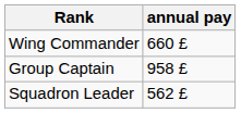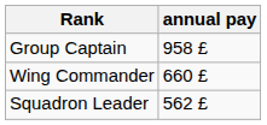rows swapped: Group Captain <-> Wing Commander
